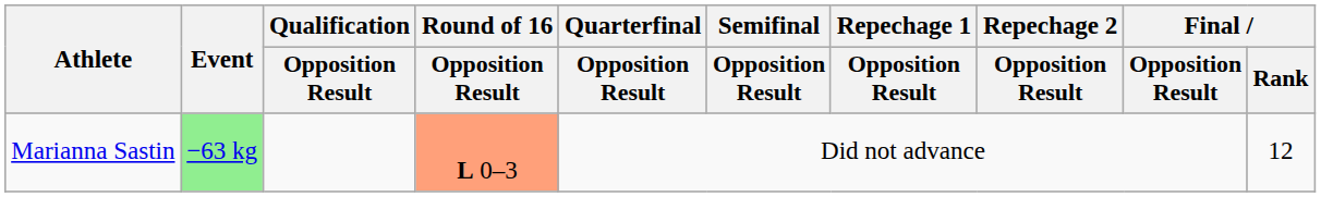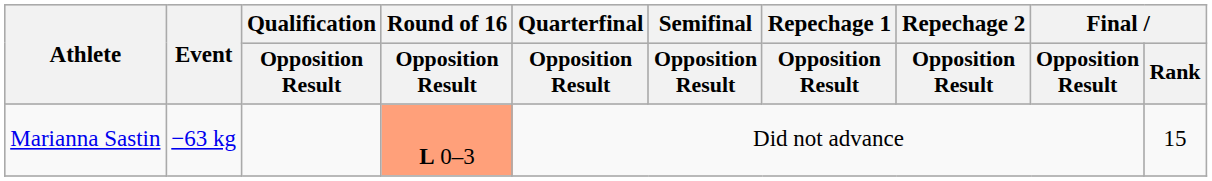Marianna Sastin | Event: lightgreen background -> no background
Marianna Sastin | Final / Rank: 12 -> 15
